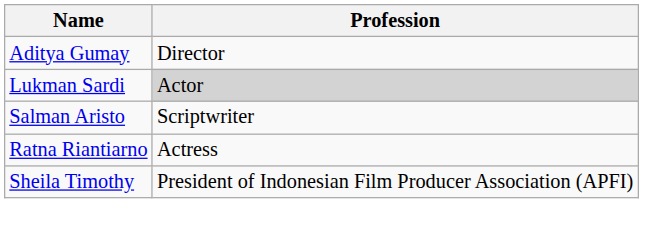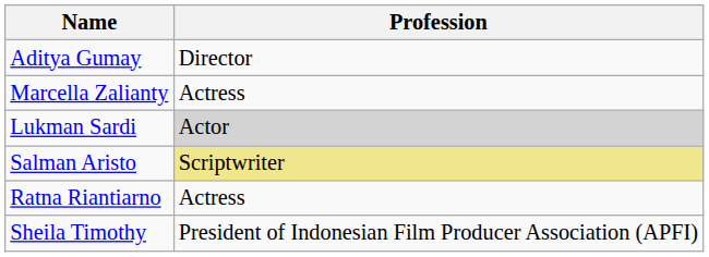+ row: Marcella Zalianty | Actress
Salman Aristo | Profession: no background -> khaki background
